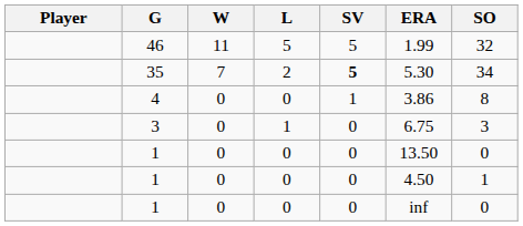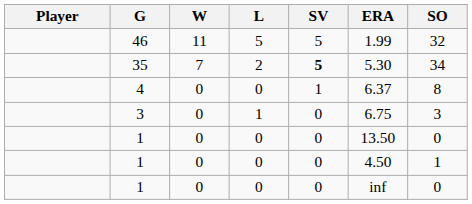4 | ERA: 3.86 -> 6.37
